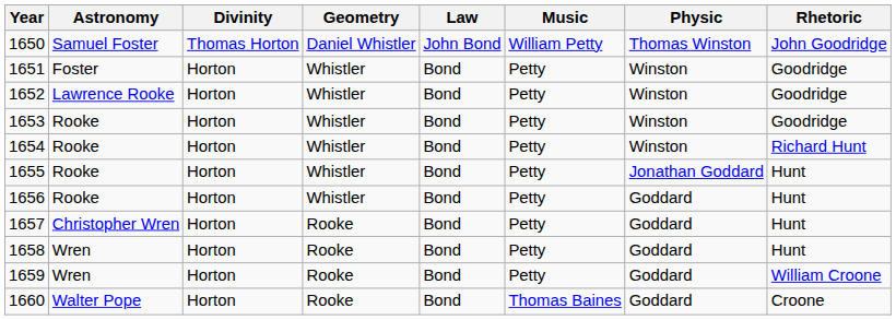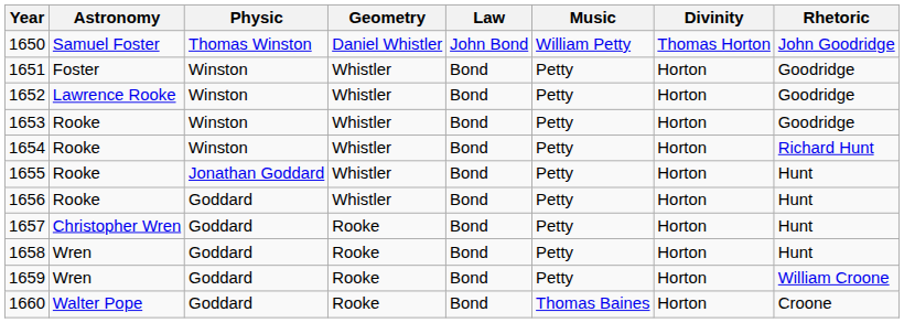columns swapped: Divinity <-> Physic
